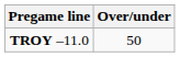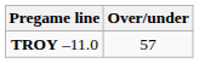TROY –11.0 | Over/under: 50 -> 57
